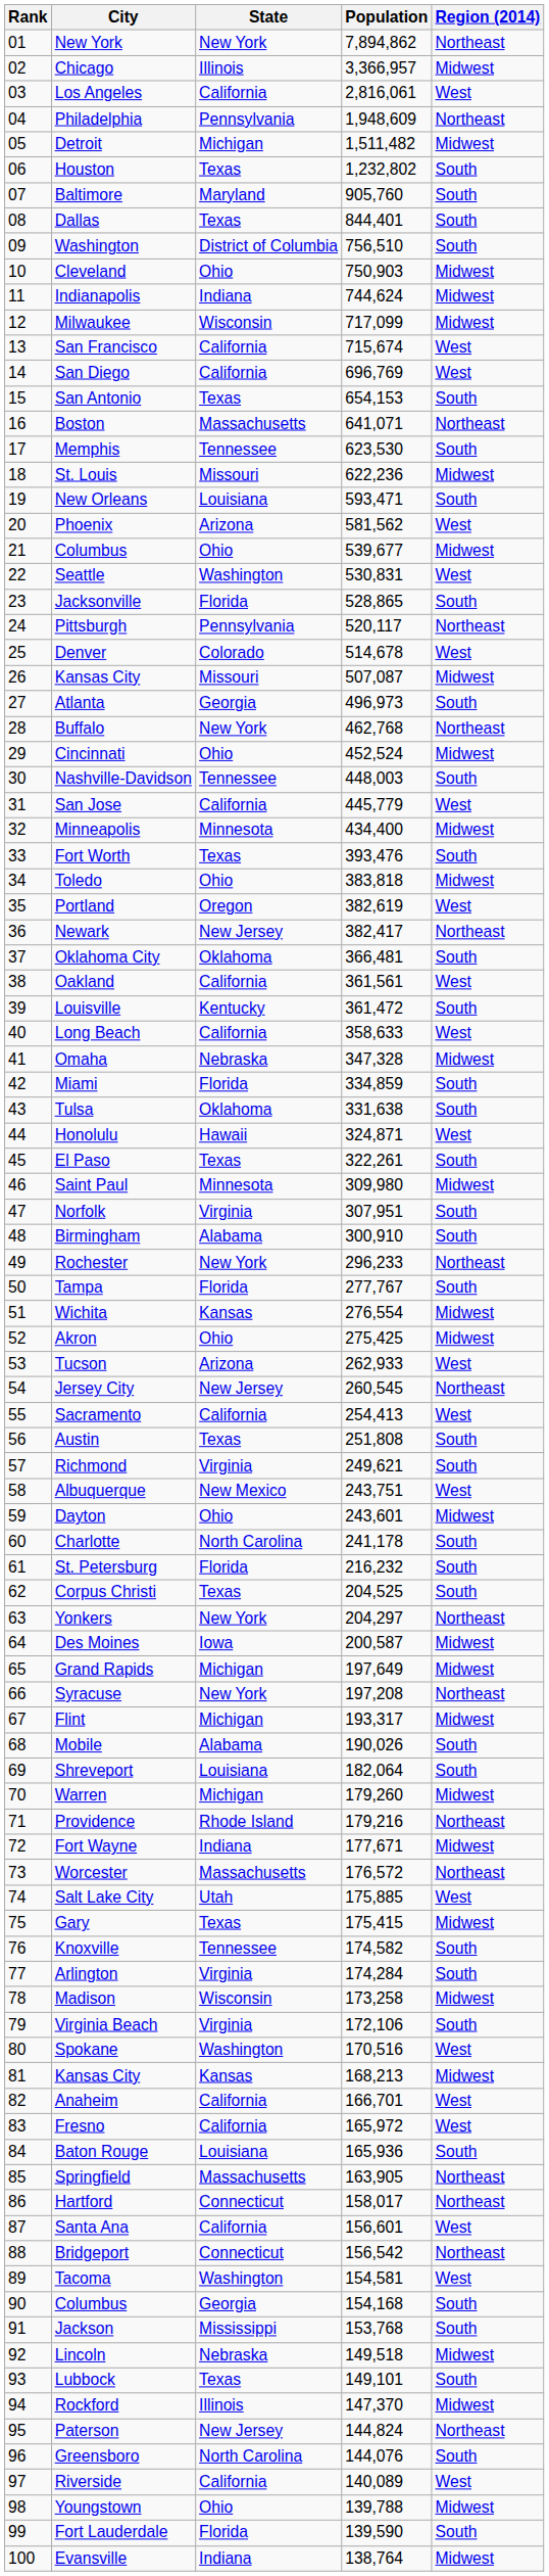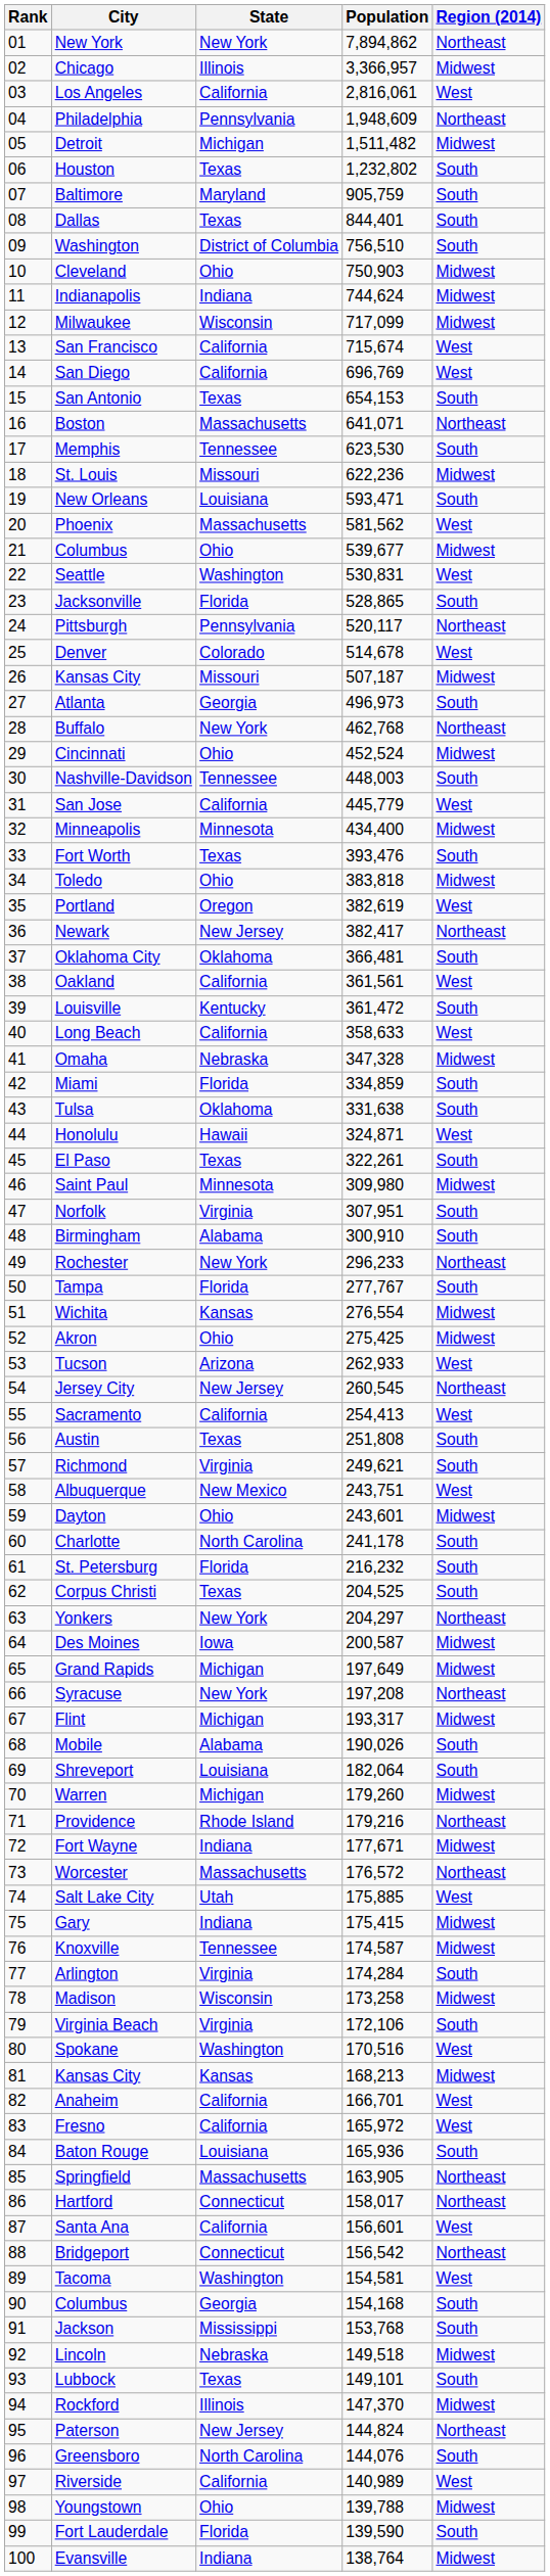Baltimore | Population: 905,760 -> 905,759
Phoenix | State: Arizona -> Massachusetts
26 / Kansas City | Population: 507,087 -> 507,187
Gary | State: Texas -> Indiana
Knoxville | Population: 174,582 -> 174,587
Knoxville | Region (2014): South -> Midwest
Riverside | Population: 140,089 -> 140,989
